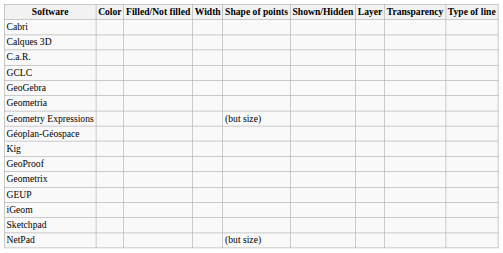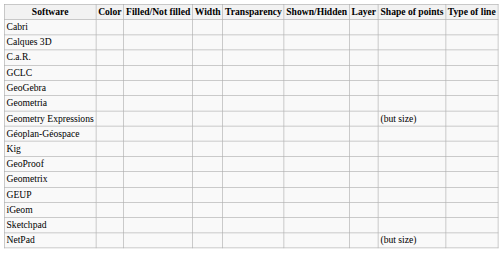columns swapped: Transparency <-> Shape of points
